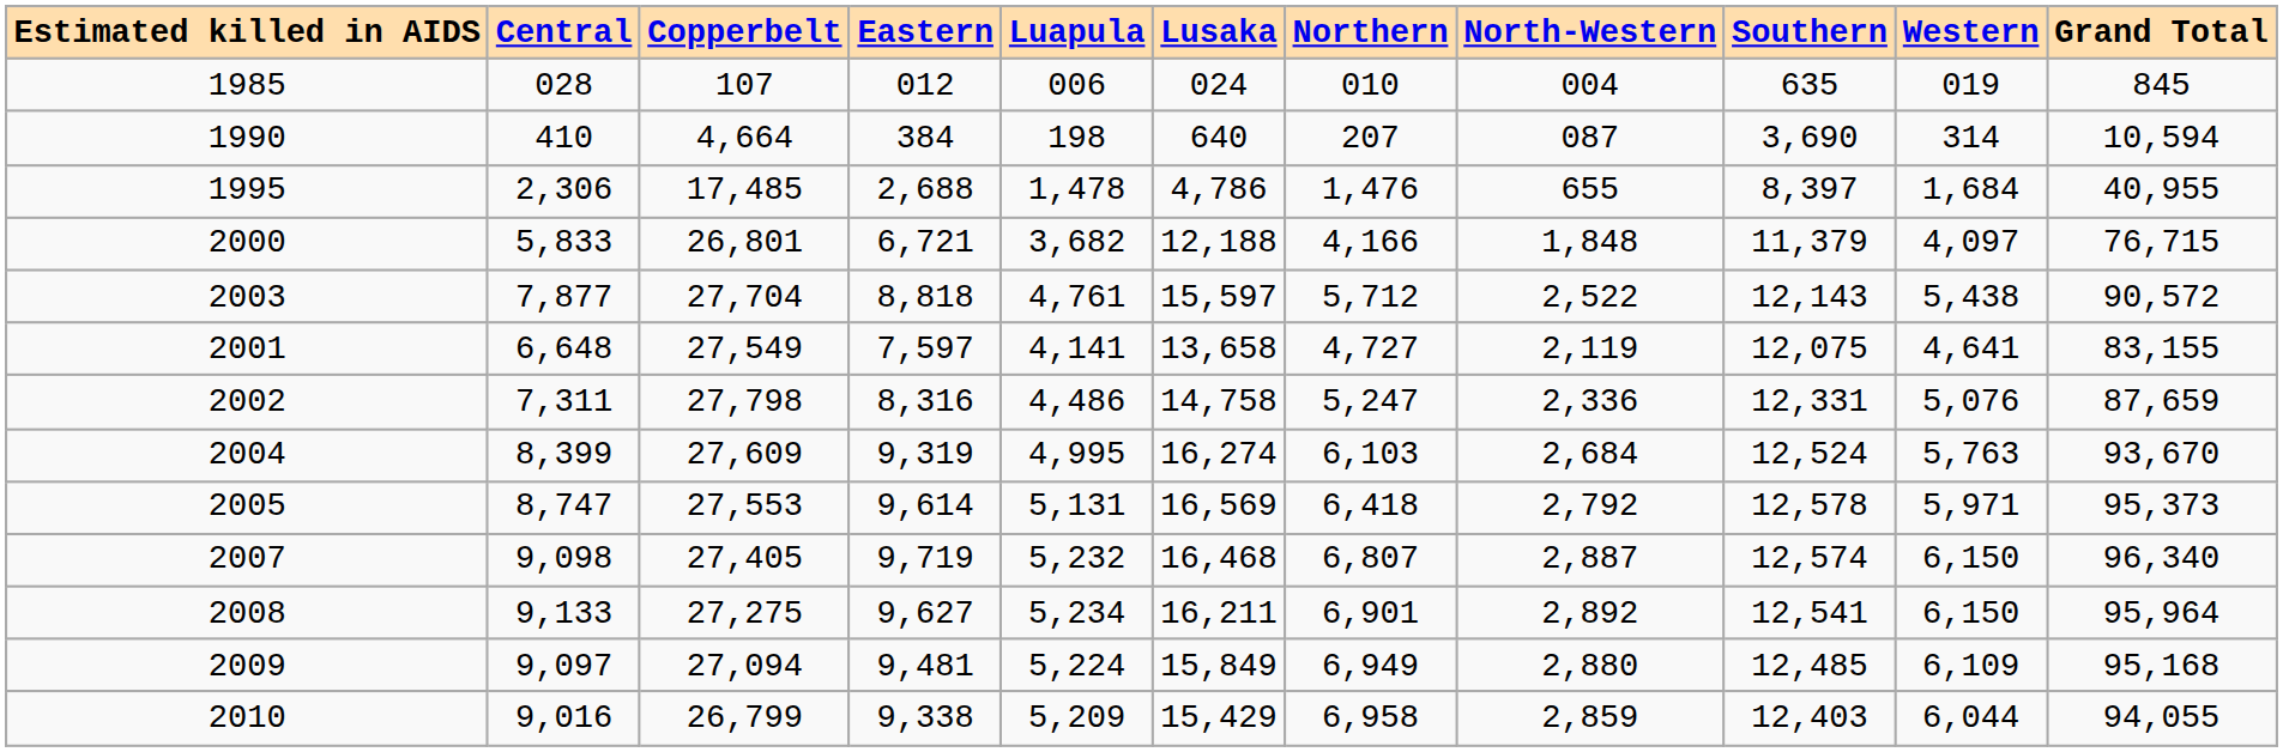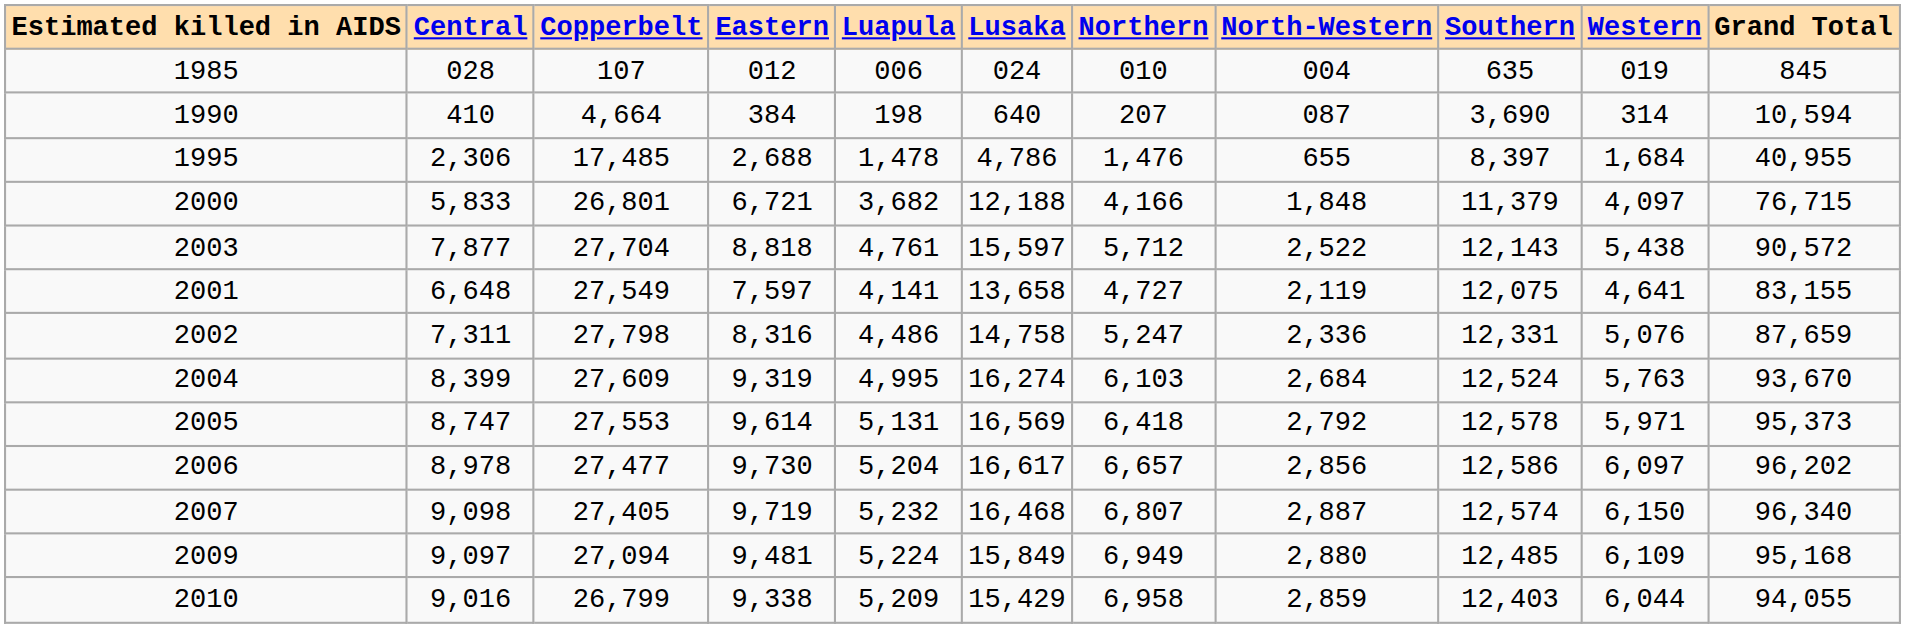+ row: 2006 | 8,978 | 27,477 | 9,730 | 5,204 | 16,617 | 6,657 | 2,856 | 12,586 | 6,097 | 96,202
- row: 2008 | 9,133 | 27,275 | 9,627 | 5,234 | 16,211 | 6,901 | 2,892 | 12,541 | 6,150 | 95,964
